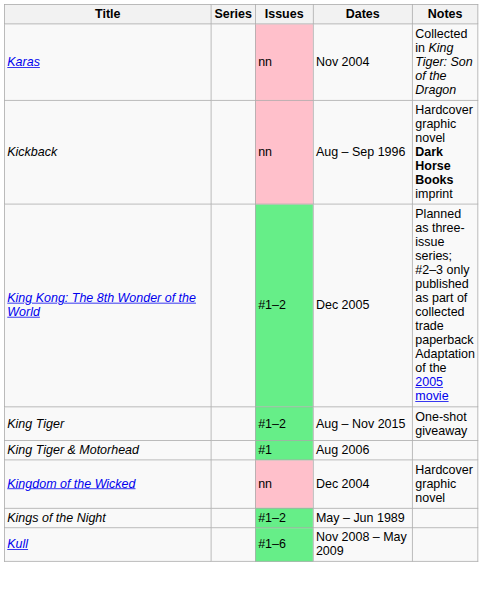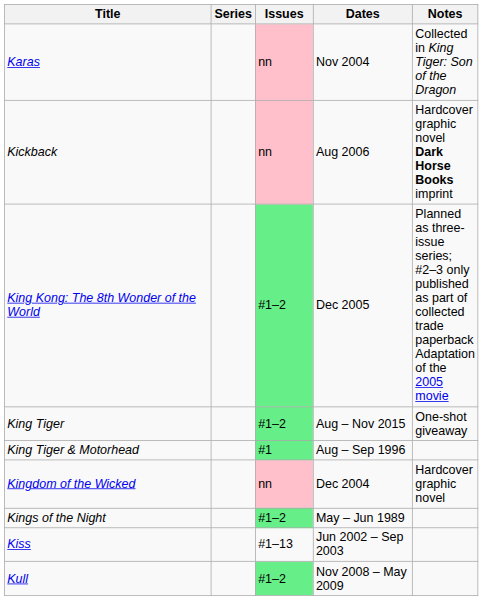Kickback | Dates: Aug – Sep 1996 -> Aug 2006
King Tiger & Motorhead | Dates: Aug 2006 -> Aug – Sep 1996
+ row: Kiss | #1–13 | Jun 2002 – Sep 2003
Kull | Issues: #1–6 -> #1–2
